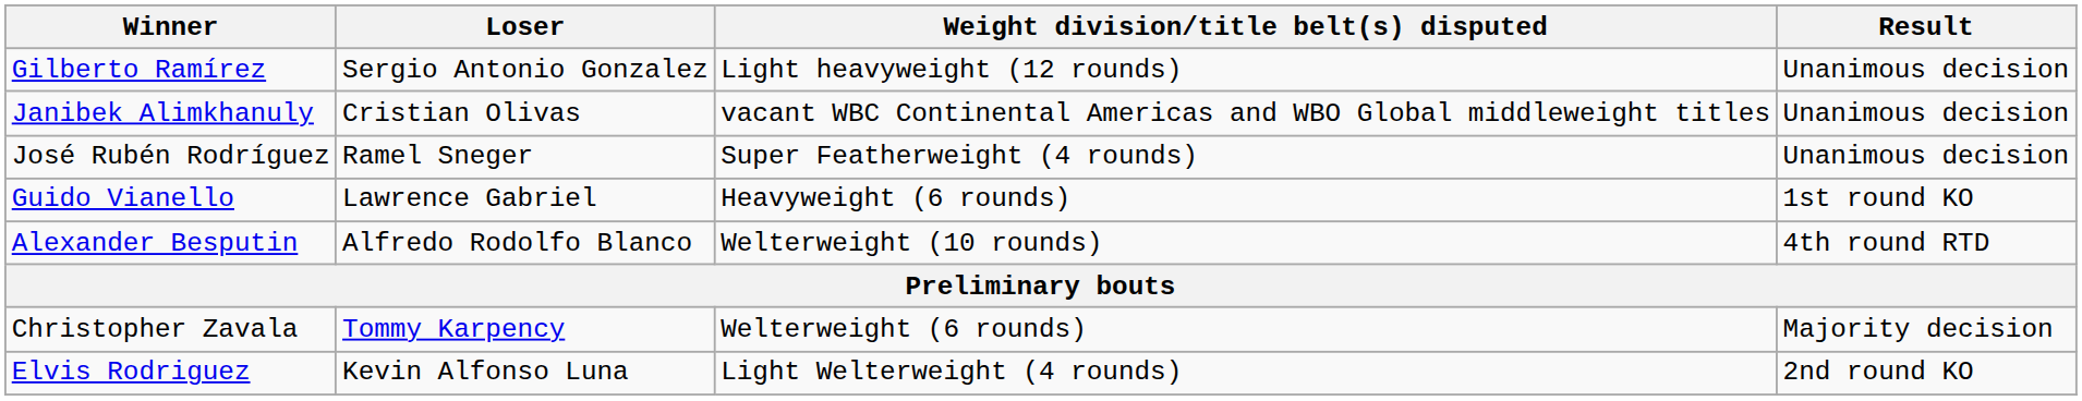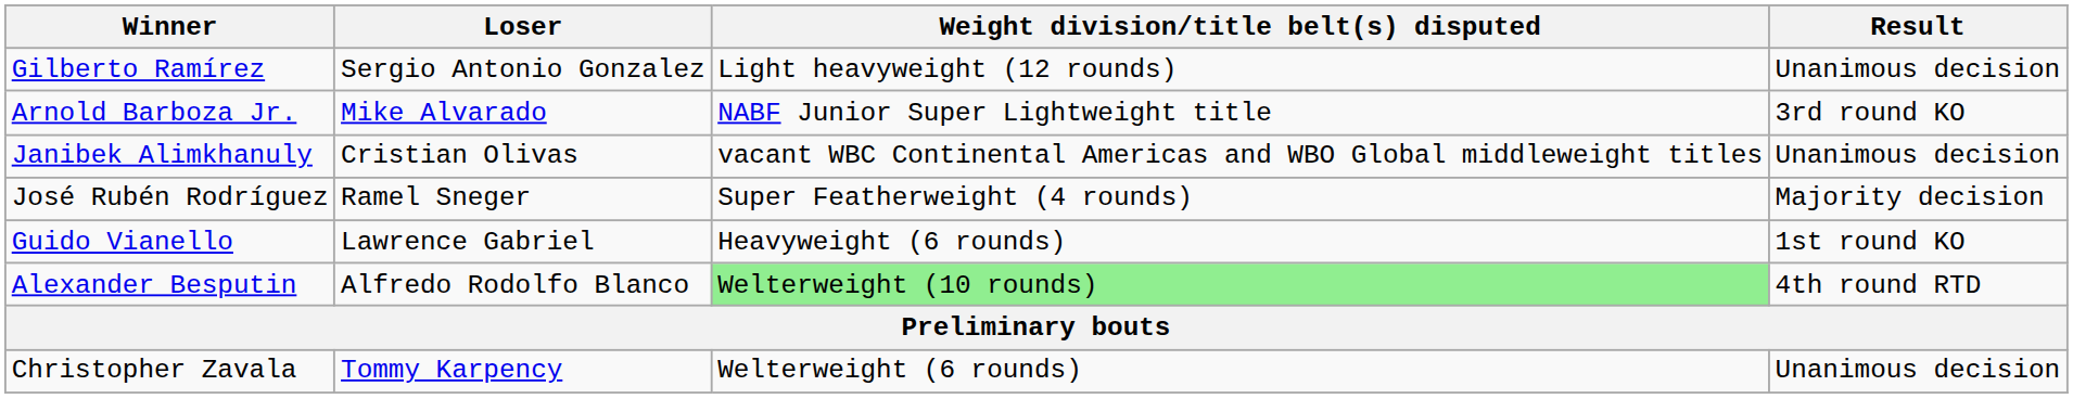+ row: Arnold Barboza Jr. | Mike Alvarado | NABF Junior Super Lightweight title | 3rd round KO
José Rubén Rodríguez | Result: Unanimous decision -> Majority decision
Alexander Besputin | Weight division/title belt(s) disputed: no background -> lightgreen background
Christopher Zavala | Result: Majority decision -> Unanimous decision
- row: Elvis Rodriguez | Kevin Alfonso Luna | Light Welterweight (4 rounds) | 2nd round KO
